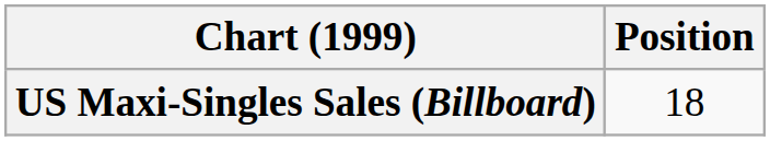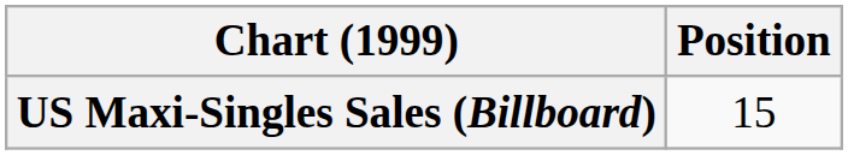US Maxi-Singles Sales (Billboard) | Position: 18 -> 15
